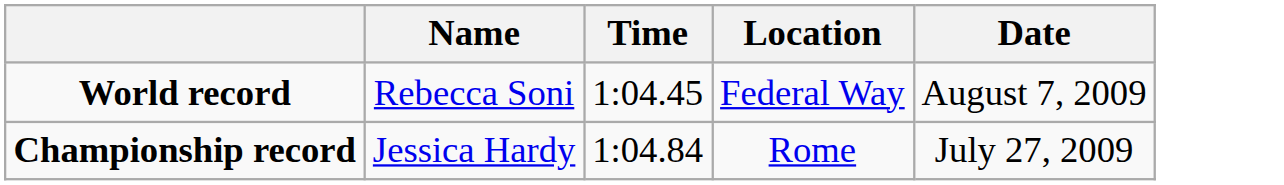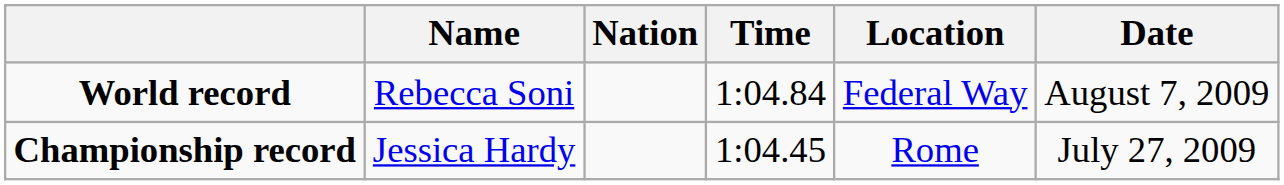+ column: Nation
World record | Time: 1:04.45 -> 1:04.84
Championship record | Time: 1:04.84 -> 1:04.45
